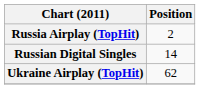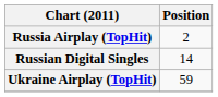Ukraine Airplay (TopHit) | Position: 62 -> 59
